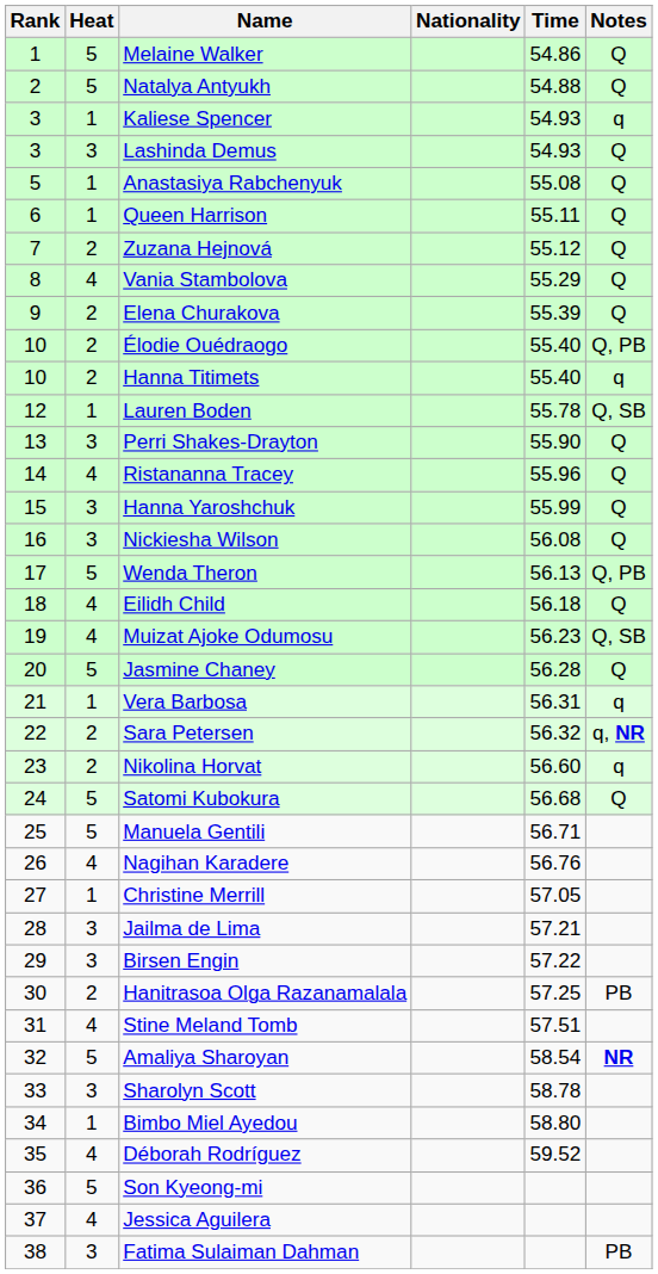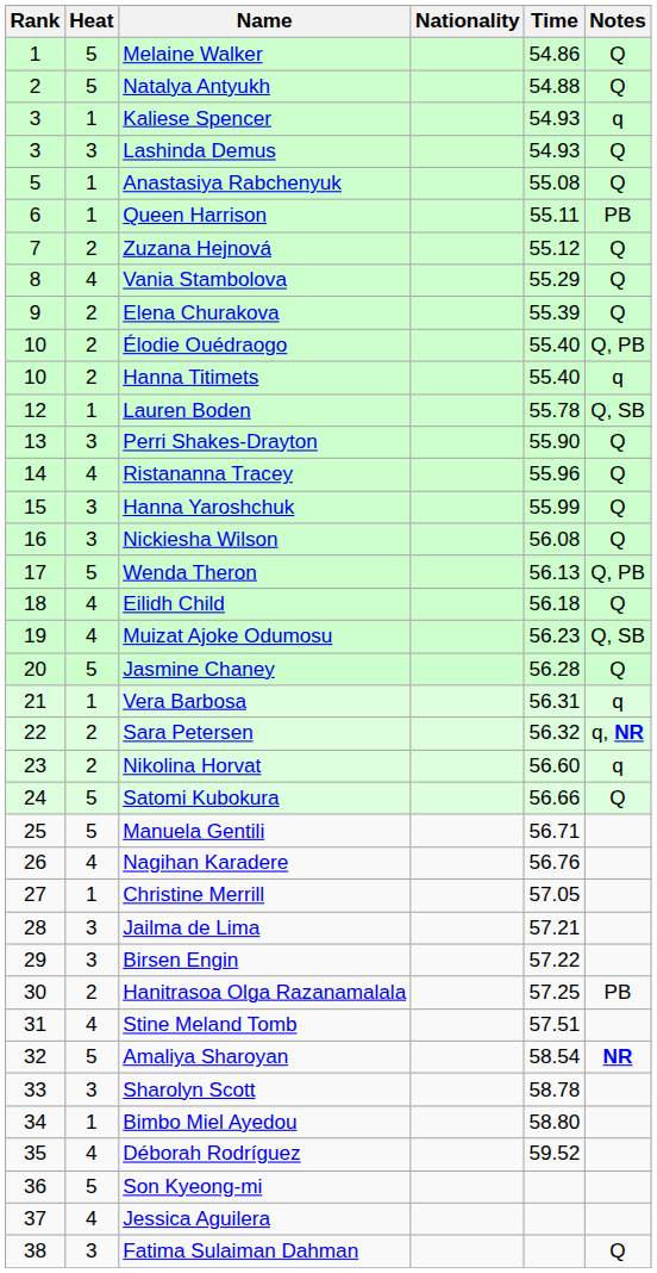Queen Harrison | Notes: Q -> PB
Satomi Kubokura | Time: 56.68 -> 56.66
Fatima Sulaiman Dahman | Notes: PB -> Q
